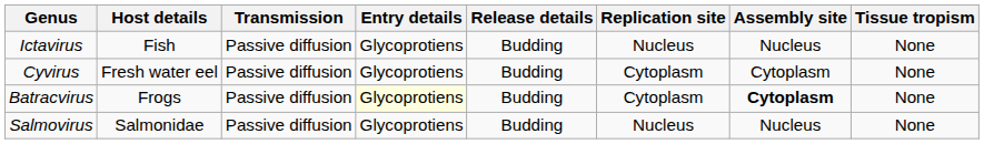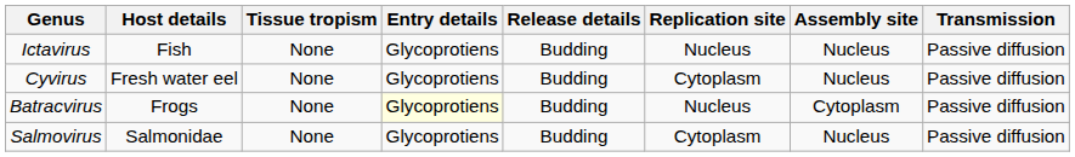columns swapped: Tissue tropism <-> Transmission
Cyvirus | Assembly site: Cytoplasm -> Nucleus
Batracvirus | Replication site: Cytoplasm -> Nucleus
Batracvirus | Assembly site: bold -> normal
Salmovirus | Replication site: Nucleus -> Cytoplasm
